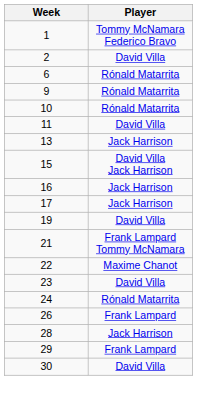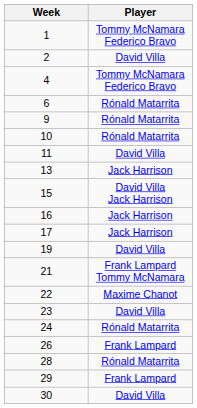+ row: 4 | Tommy McNamara Federico Bravo
28 | Player: Jack Harrison -> Rónald Matarrita
